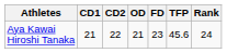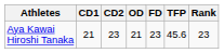Aya Kawai Hiroshi Tanaka | CD2: 22 -> 23
Aya Kawai Hiroshi Tanaka | Rank: 24 -> 23
